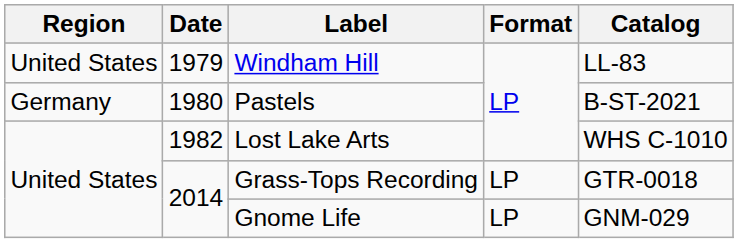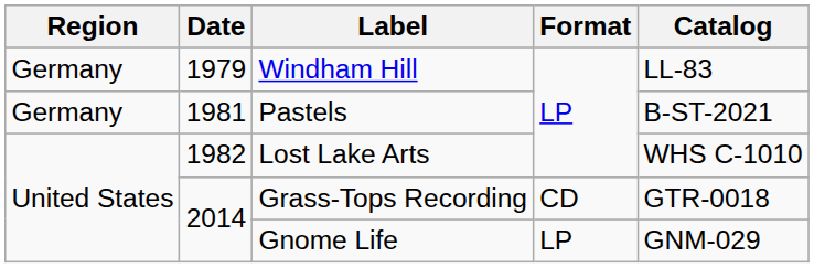Windham Hill | Region: United States -> Germany
Pastels | Date: 1980 -> 1981
Grass-Tops Recording | Format: LP -> CD
